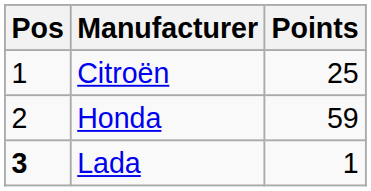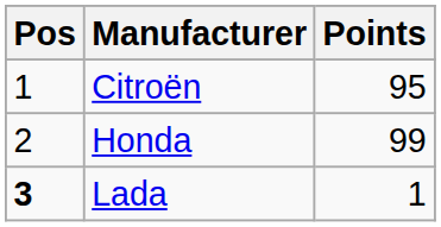Citroën | Points: 25 -> 95
Honda | Points: 59 -> 99
